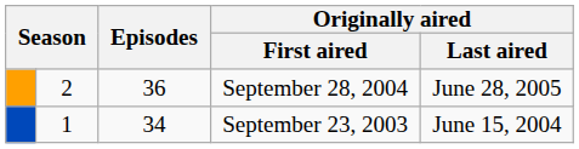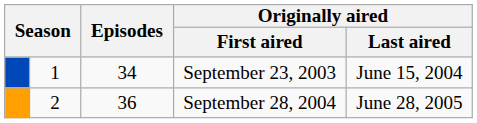rows swapped: September 23, 2003 <-> September 28, 2004
